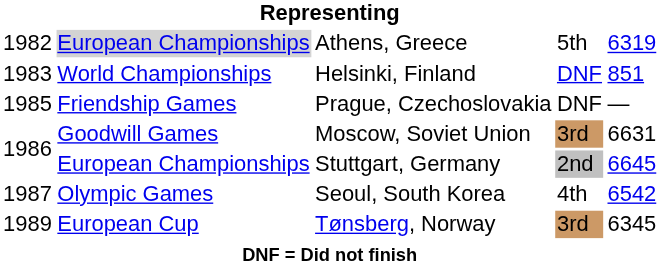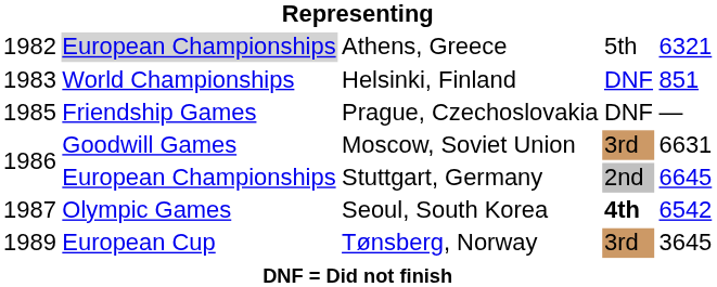Athens, Greece | column 5: 6319 -> 6321
Seoul, South Korea | column 4: normal -> bold
Tønsberg, Norway | column 5: 6345 -> 3645
